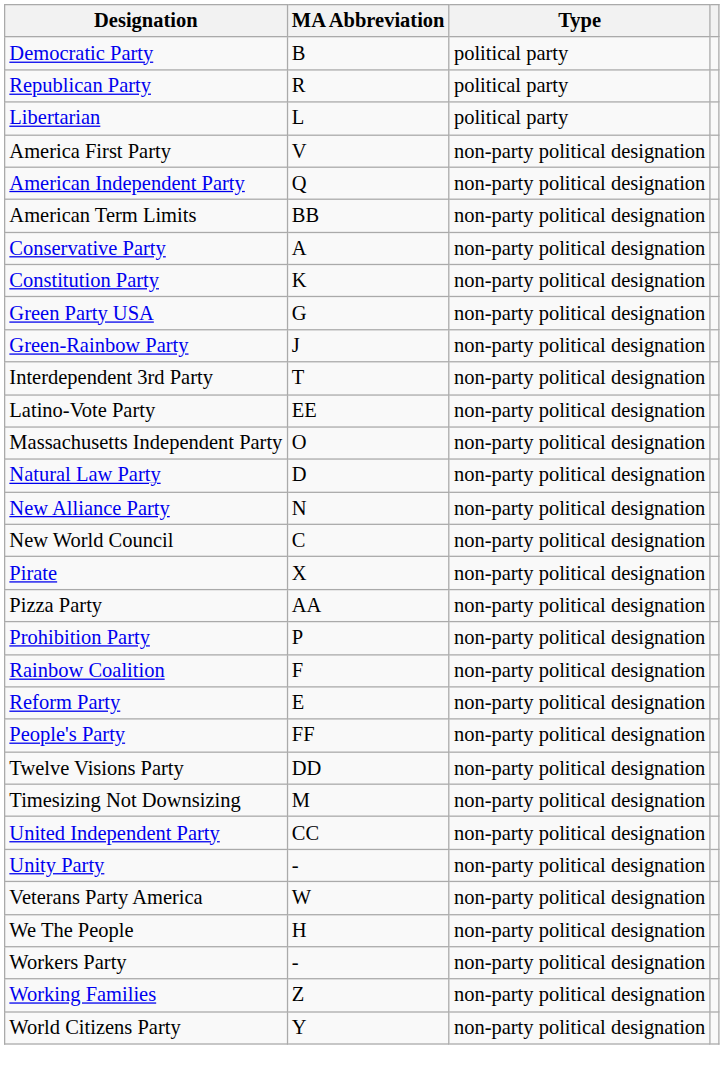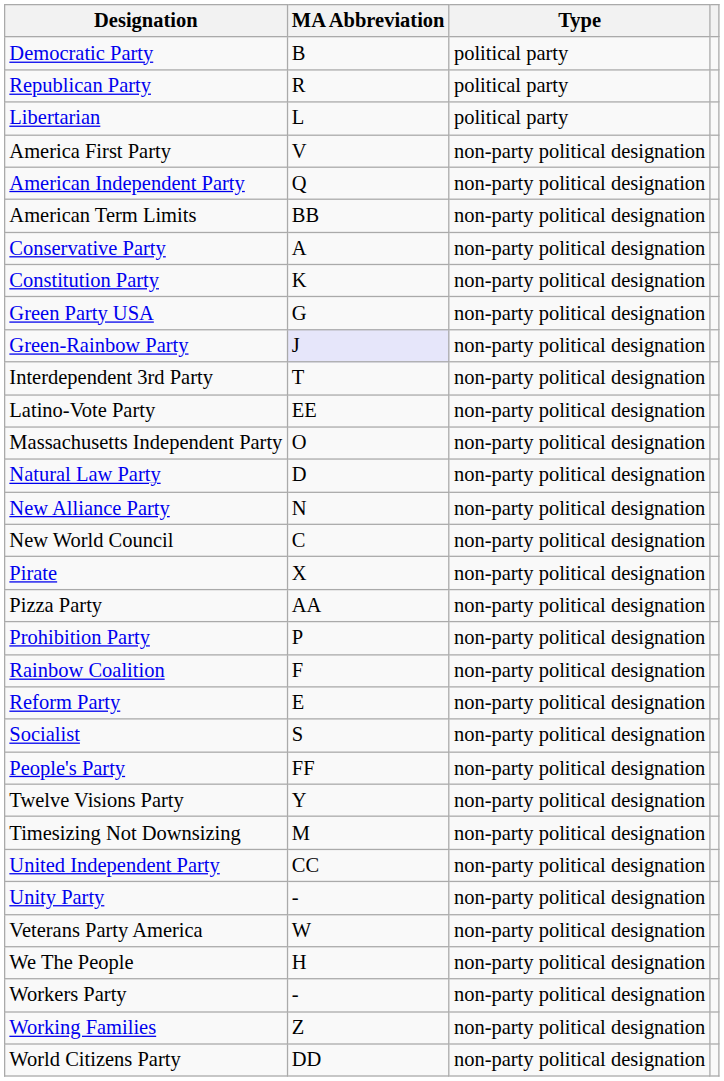Green-Rainbow Party | MA Abbreviation: no background -> lavender background
+ row: Socialist | S | non-party political designation
Twelve Visions Party | MA Abbreviation: DD -> Y
World Citizens Party | MA Abbreviation: Y -> DD
